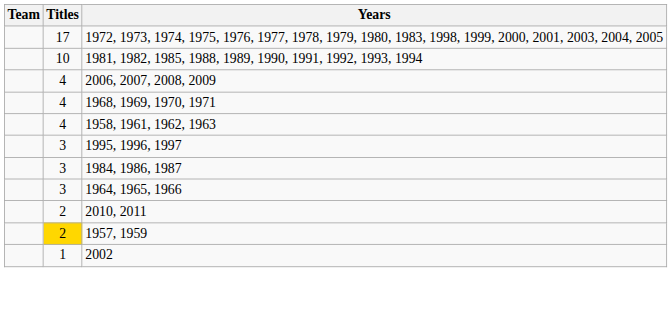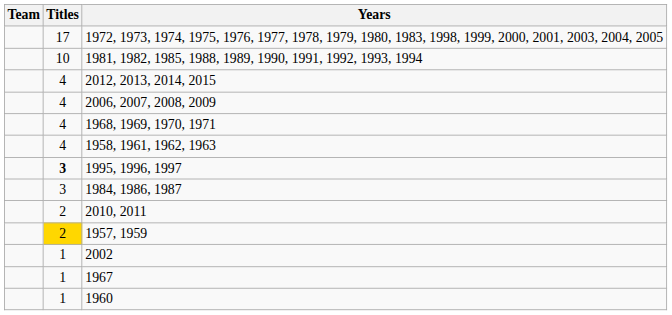+ row: 4 | 2012, 2013, 2014, 2015
1995, 1996, 1997 | Titles: normal -> bold
- row: 3 | 1964, 1965, 1966
+ row: 1 | 1967
+ row: 1 | 1960
